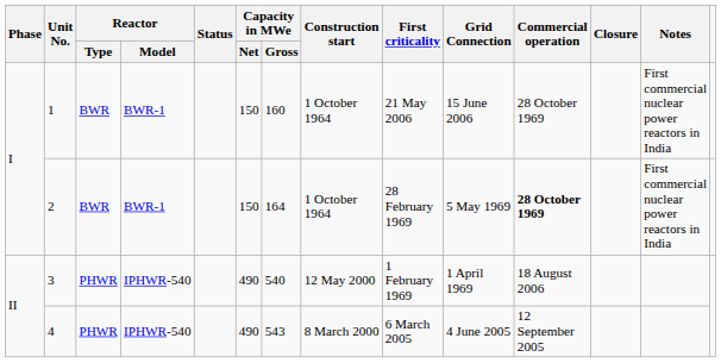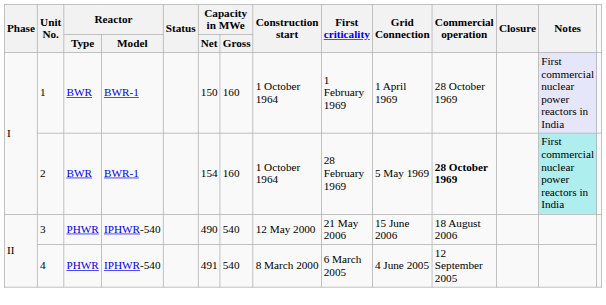1 | First criticality: 21 May 2006 -> 1 February 1969
1 | Grid Connection: 15 June 2006 -> 1 April 1969
1 | Notes: no background -> lavender background
2 | Capacity in MWe / Net: 150 -> 154
2 | Capacity in MWe / Gross: 164 -> 160
2 | Notes: no background -> paleturquoise background
3 | First criticality: 1 February 1969 -> 21 May 2006
3 | Grid Connection: 1 April 1969 -> 15 June 2006
4 | Capacity in MWe / Net: 490 -> 491
4 | Capacity in MWe / Gross: 543 -> 540
